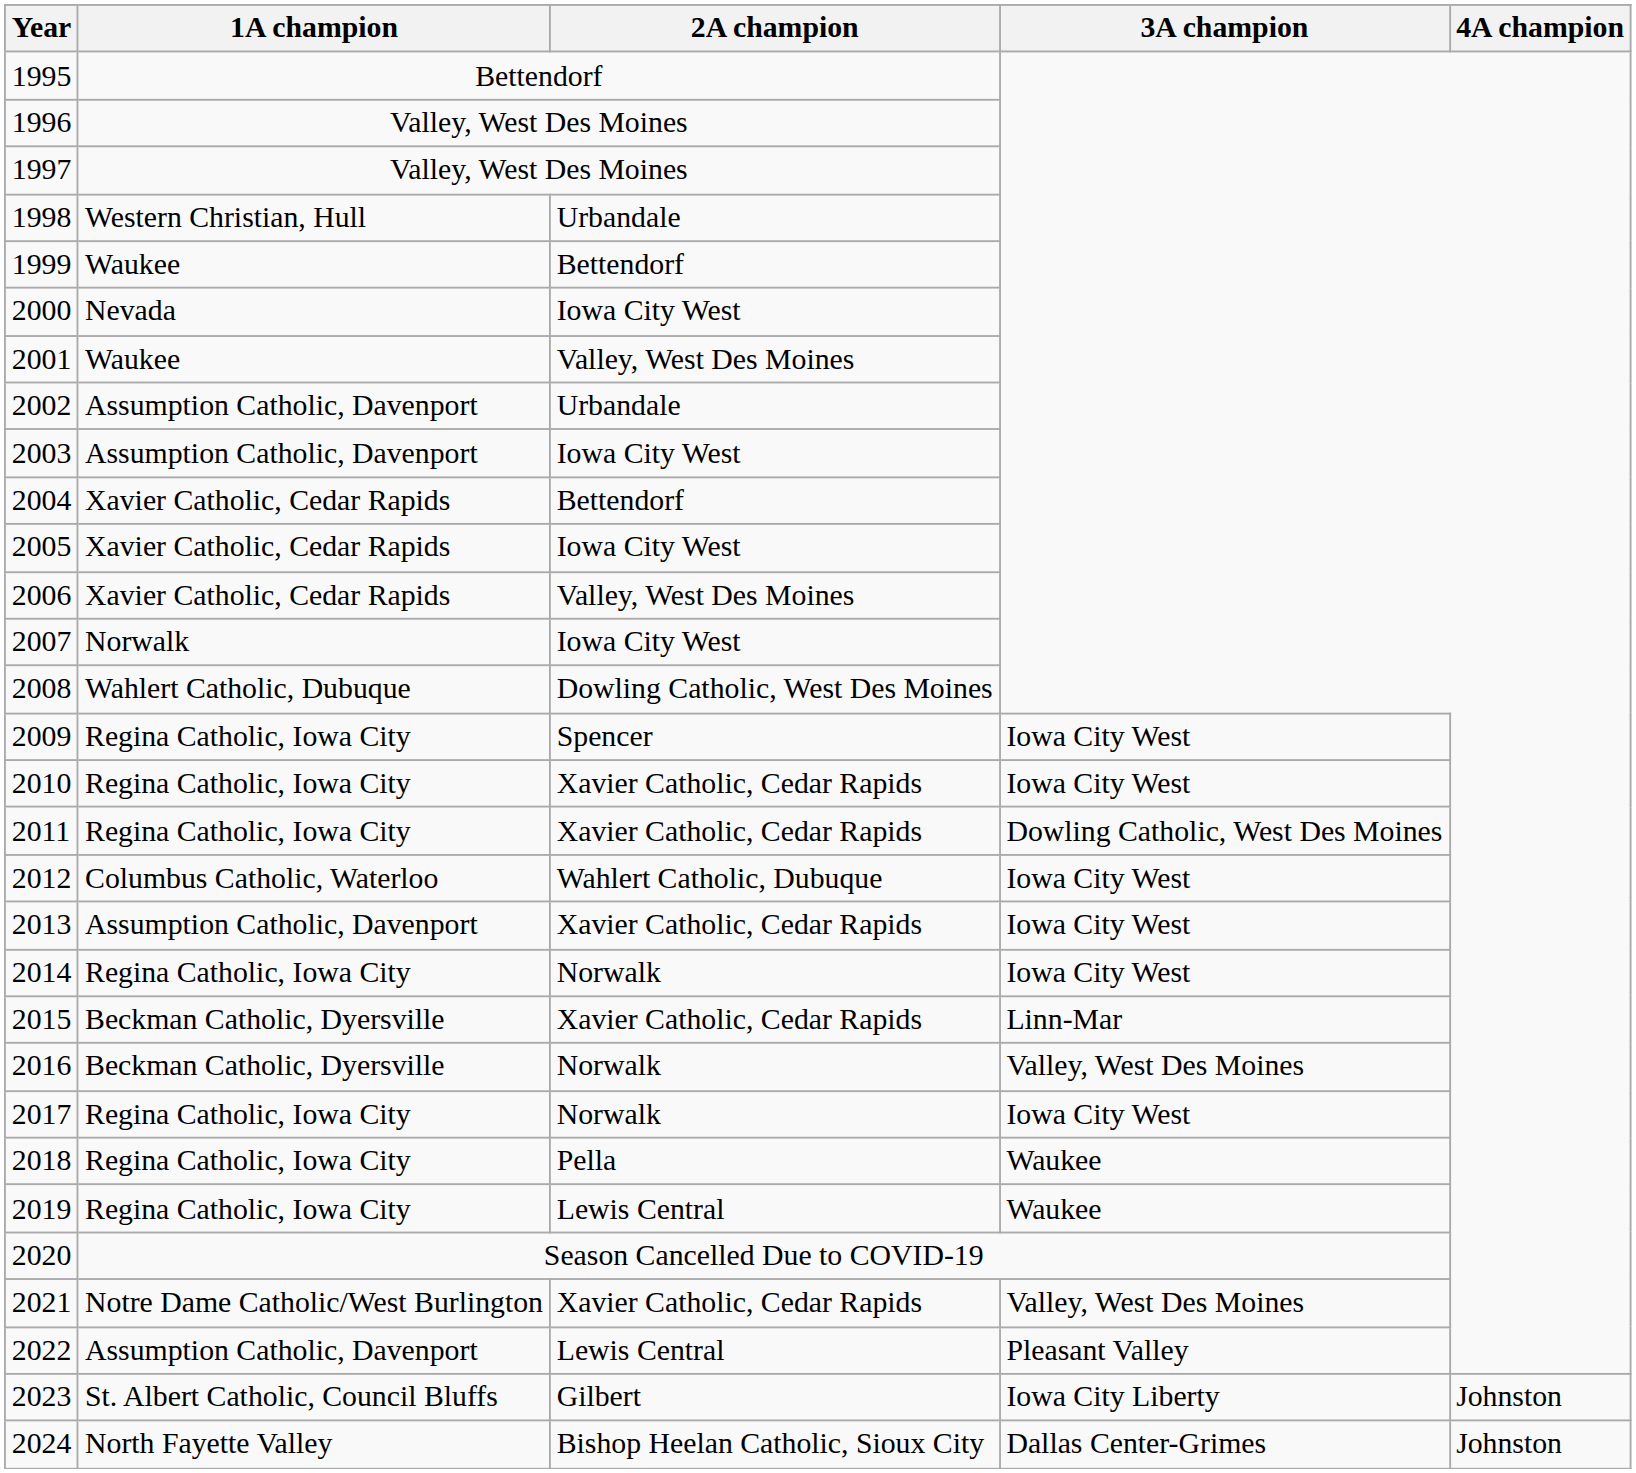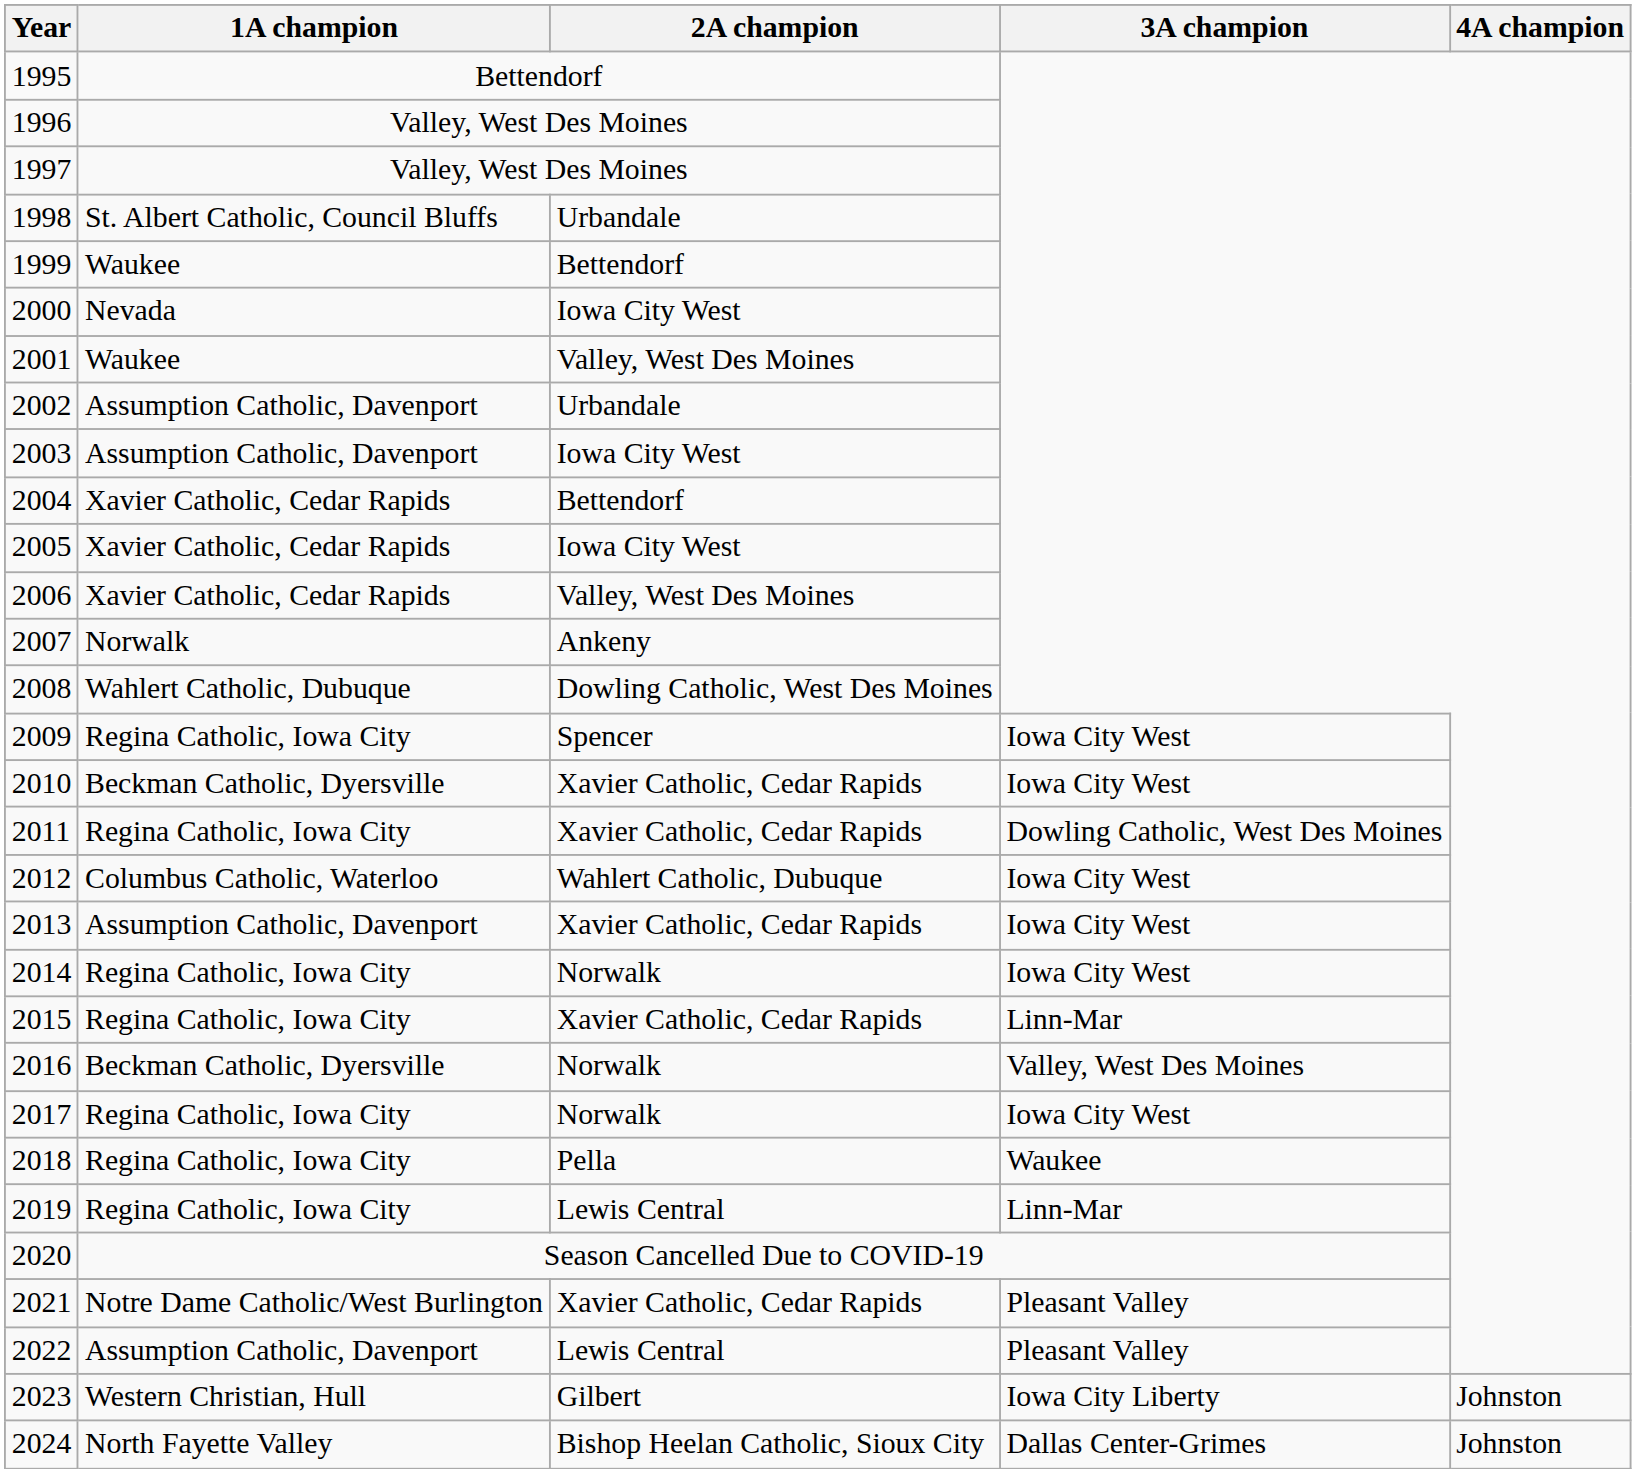1998 | 1A champion: Western Christian, Hull -> St. Albert Catholic, Council Bluffs
2007 | 2A champion: Iowa City West -> Ankeny
2010 | 1A champion: Regina Catholic, Iowa City -> Beckman Catholic, Dyersville
2015 | 1A champion: Beckman Catholic, Dyersville -> Regina Catholic, Iowa City
2019 | 3A champion: Waukee -> Linn-Mar
2021 | 3A champion: Valley, West Des Moines -> Pleasant Valley
2023 | 1A champion: St. Albert Catholic, Council Bluffs -> Western Christian, Hull
